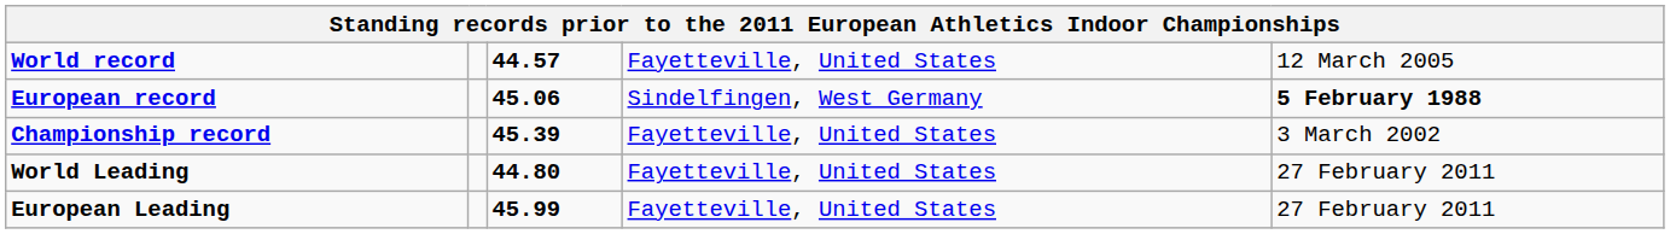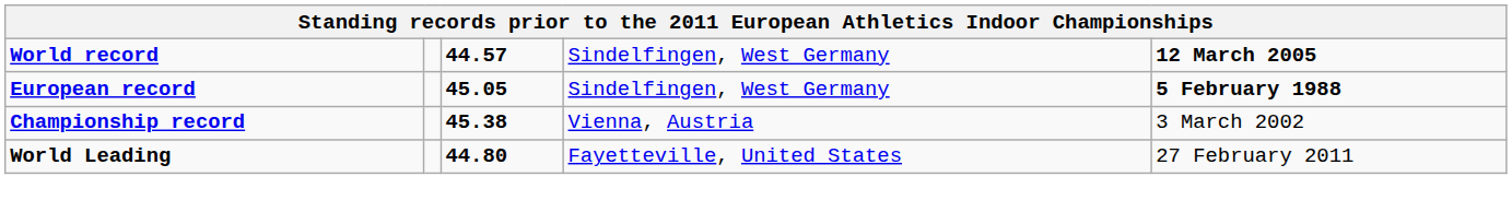World record | column 4: Fayetteville, United States -> Sindelfingen, West Germany
World record | column 5: normal -> bold
European record | column 3: 45.06 -> 45.05
Championship record | column 3: 45.39 -> 45.38
Championship record | column 4: Fayetteville, United States -> Vienna, Austria
- row: European Leading | 45.99 | Fayetteville, United States | 27 February 2011
